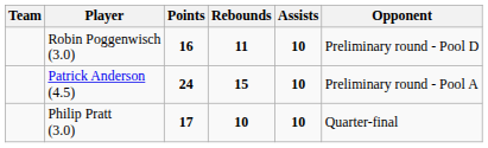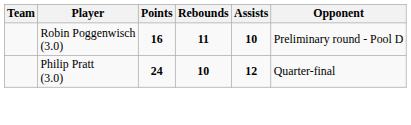- row: Patrick Anderson (4.5) | 24 | 15 | 10 | Preliminary round - Pool A
Philip Pratt (3.0) | Points: 17 -> 24
Philip Pratt (3.0) | Assists: 10 -> 12
